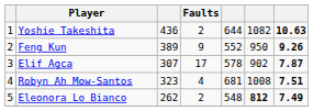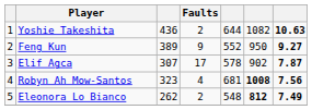Feng Kun | column 7: 9.26 -> 9.27
Robyn Ah Mow-Santos | column 6: normal -> bold
Robyn Ah Mow-Santos | column 7: 7.51 -> 7.56
